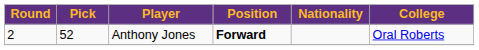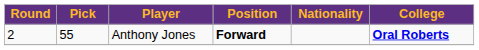Anthony Jones | Pick: 52 -> 55
Anthony Jones | College: normal -> bold
